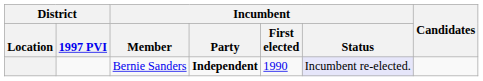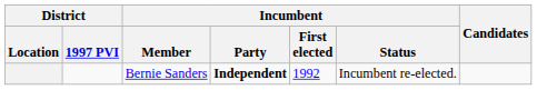Bernie Sanders | Incumbent / First elected: 1990 -> 1992
Bernie Sanders | Incumbent / Status: lavender background -> no background
